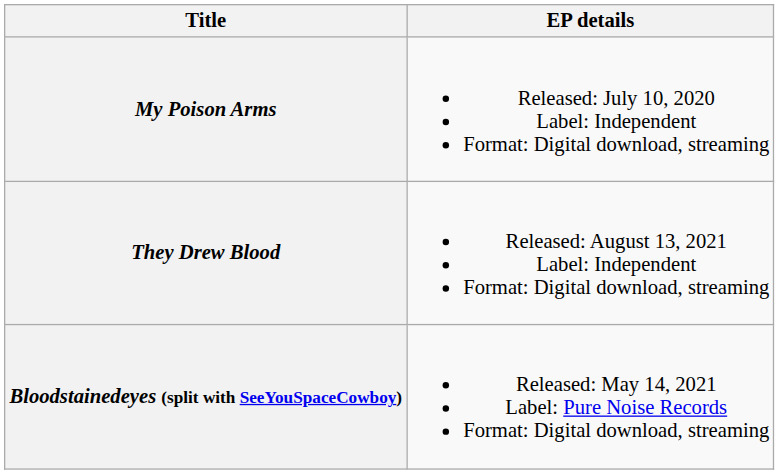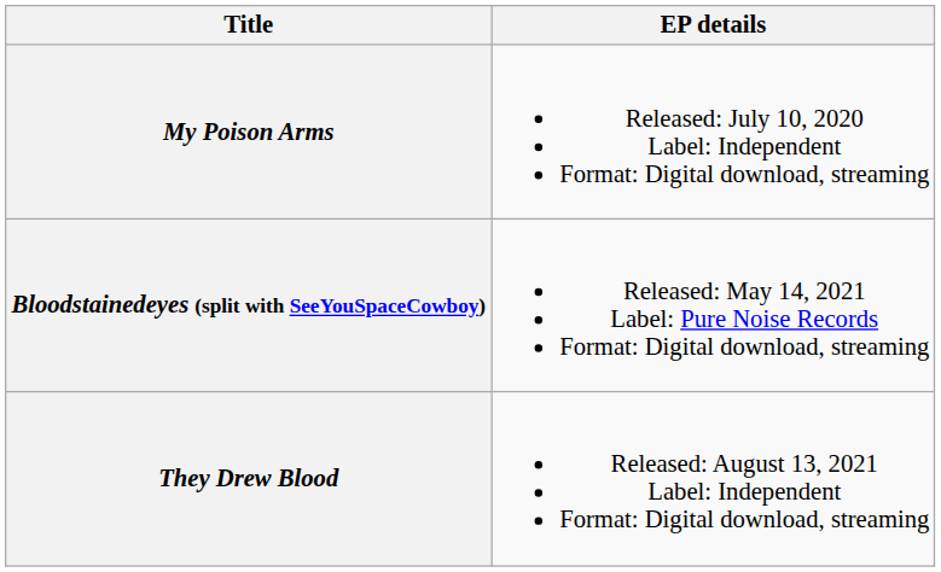rows swapped: Bloodstainedeyes (split with SeeYouSpaceCowboy) <-> They Drew Blood
